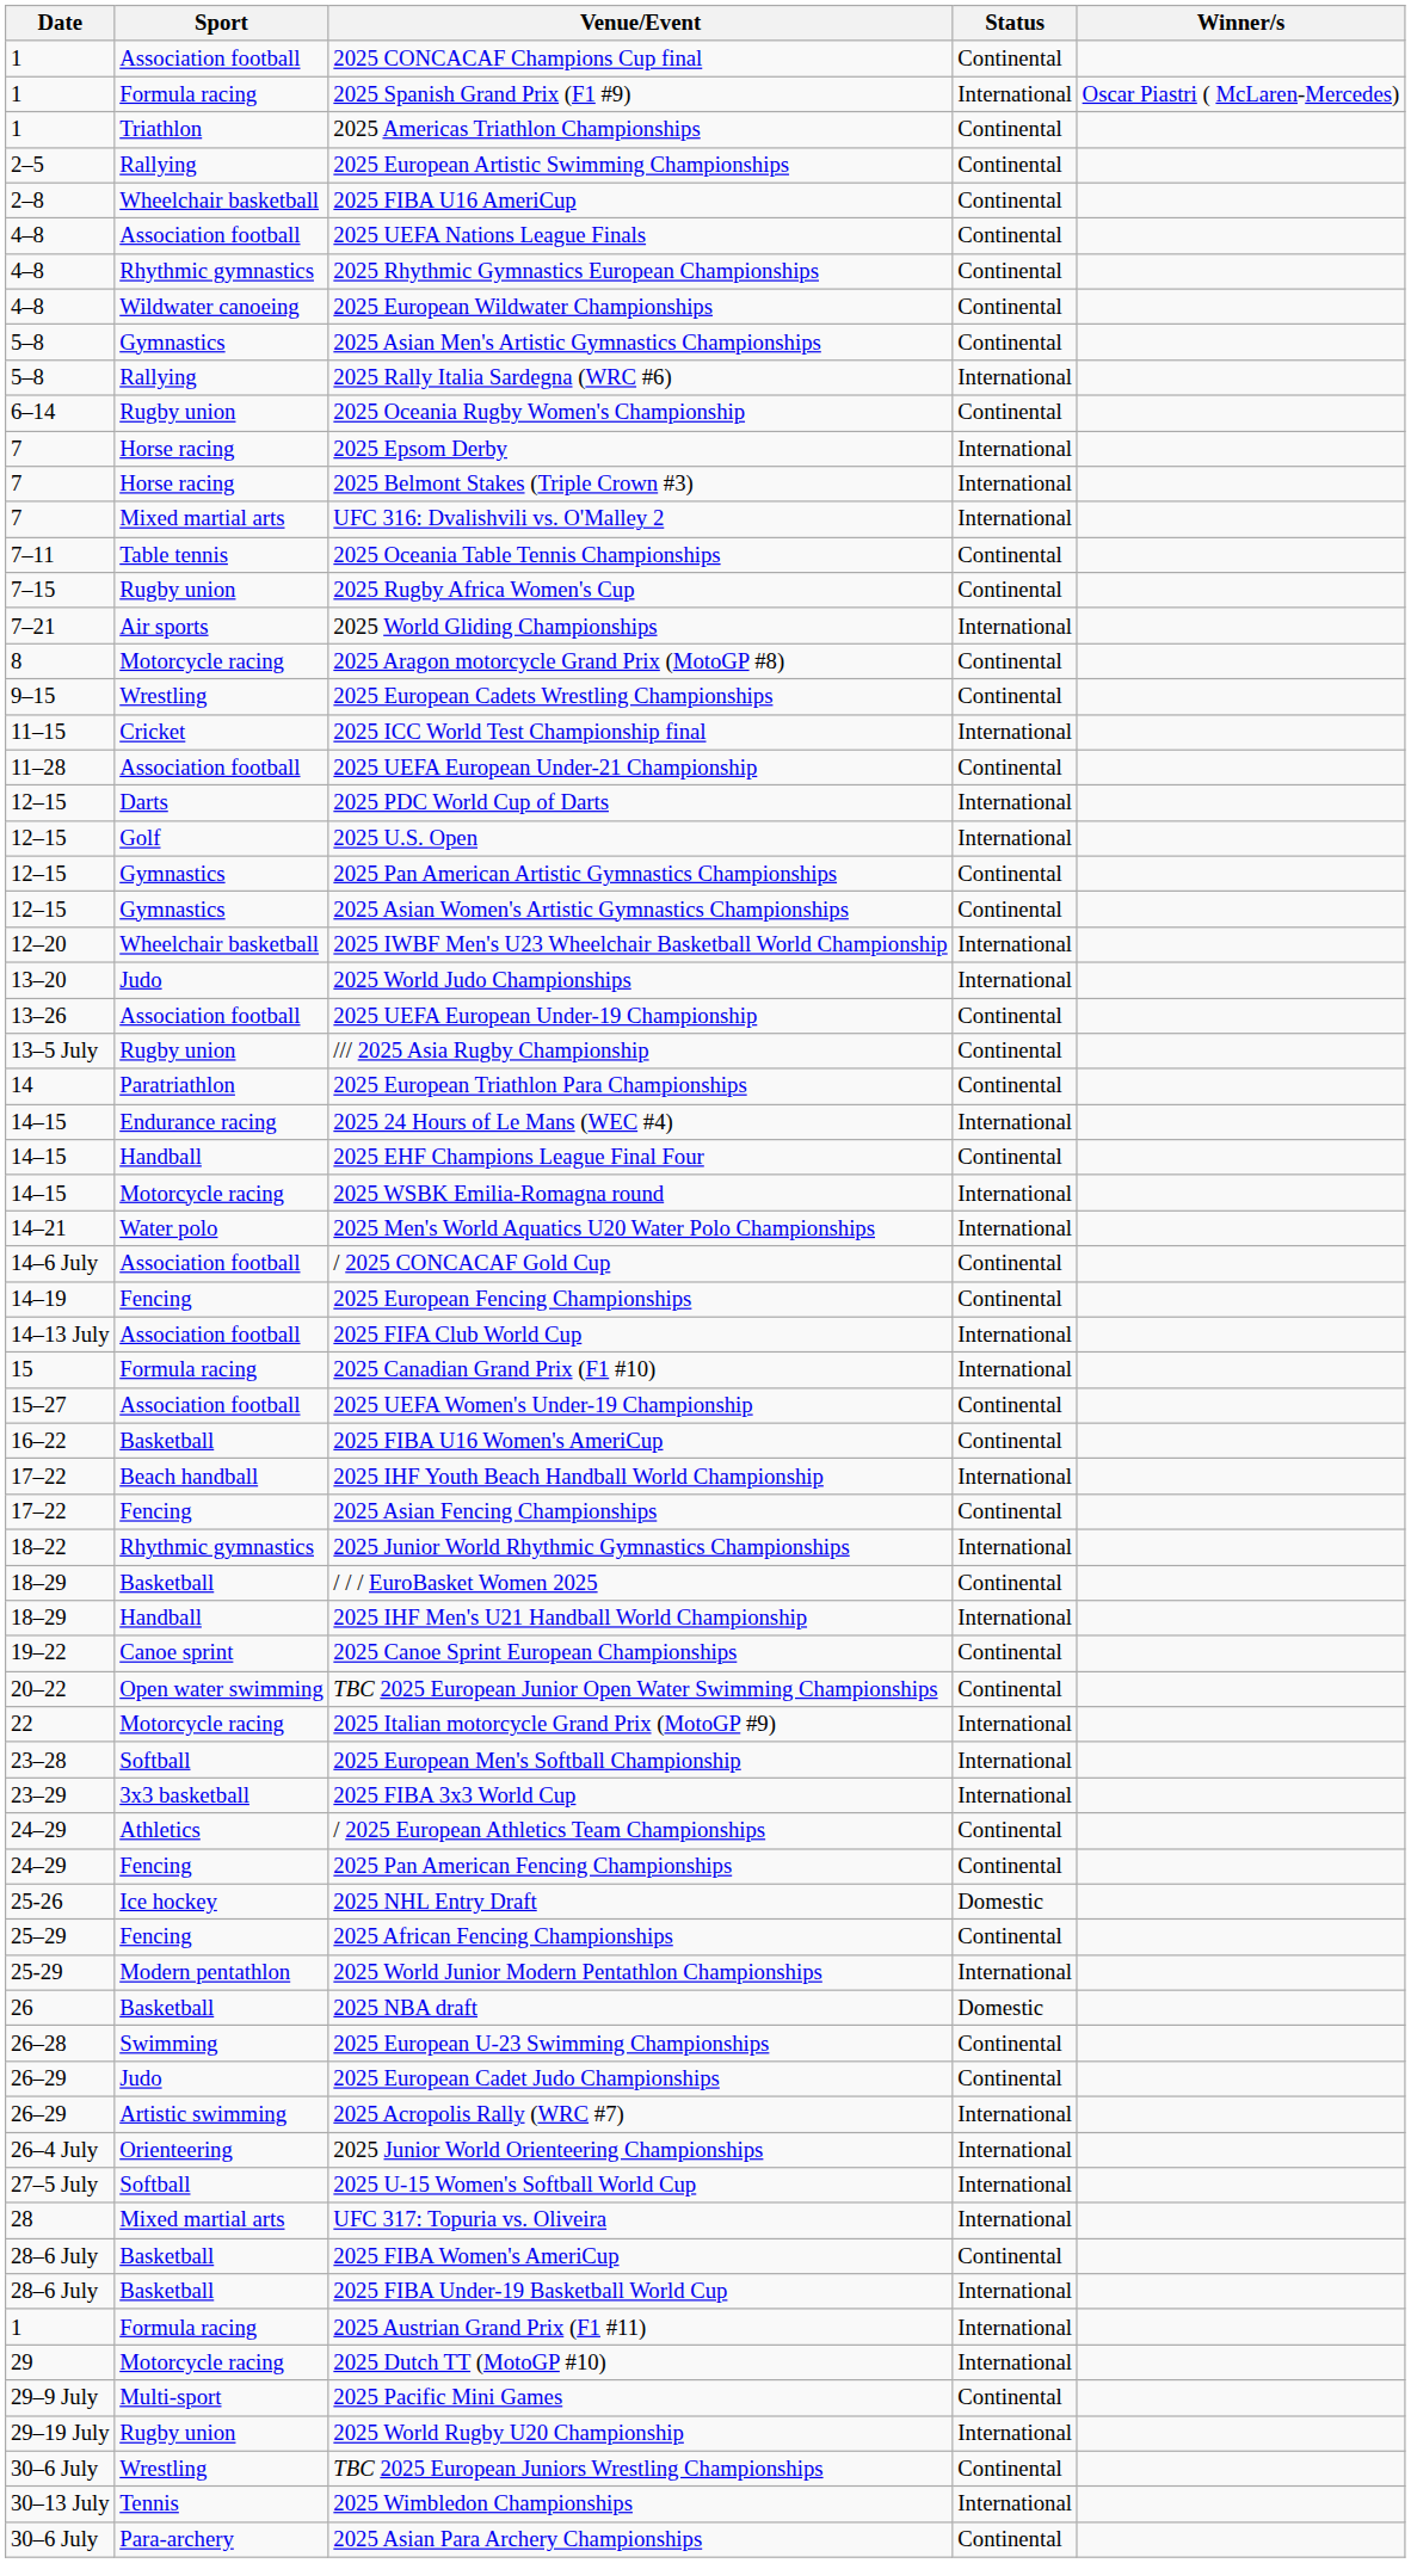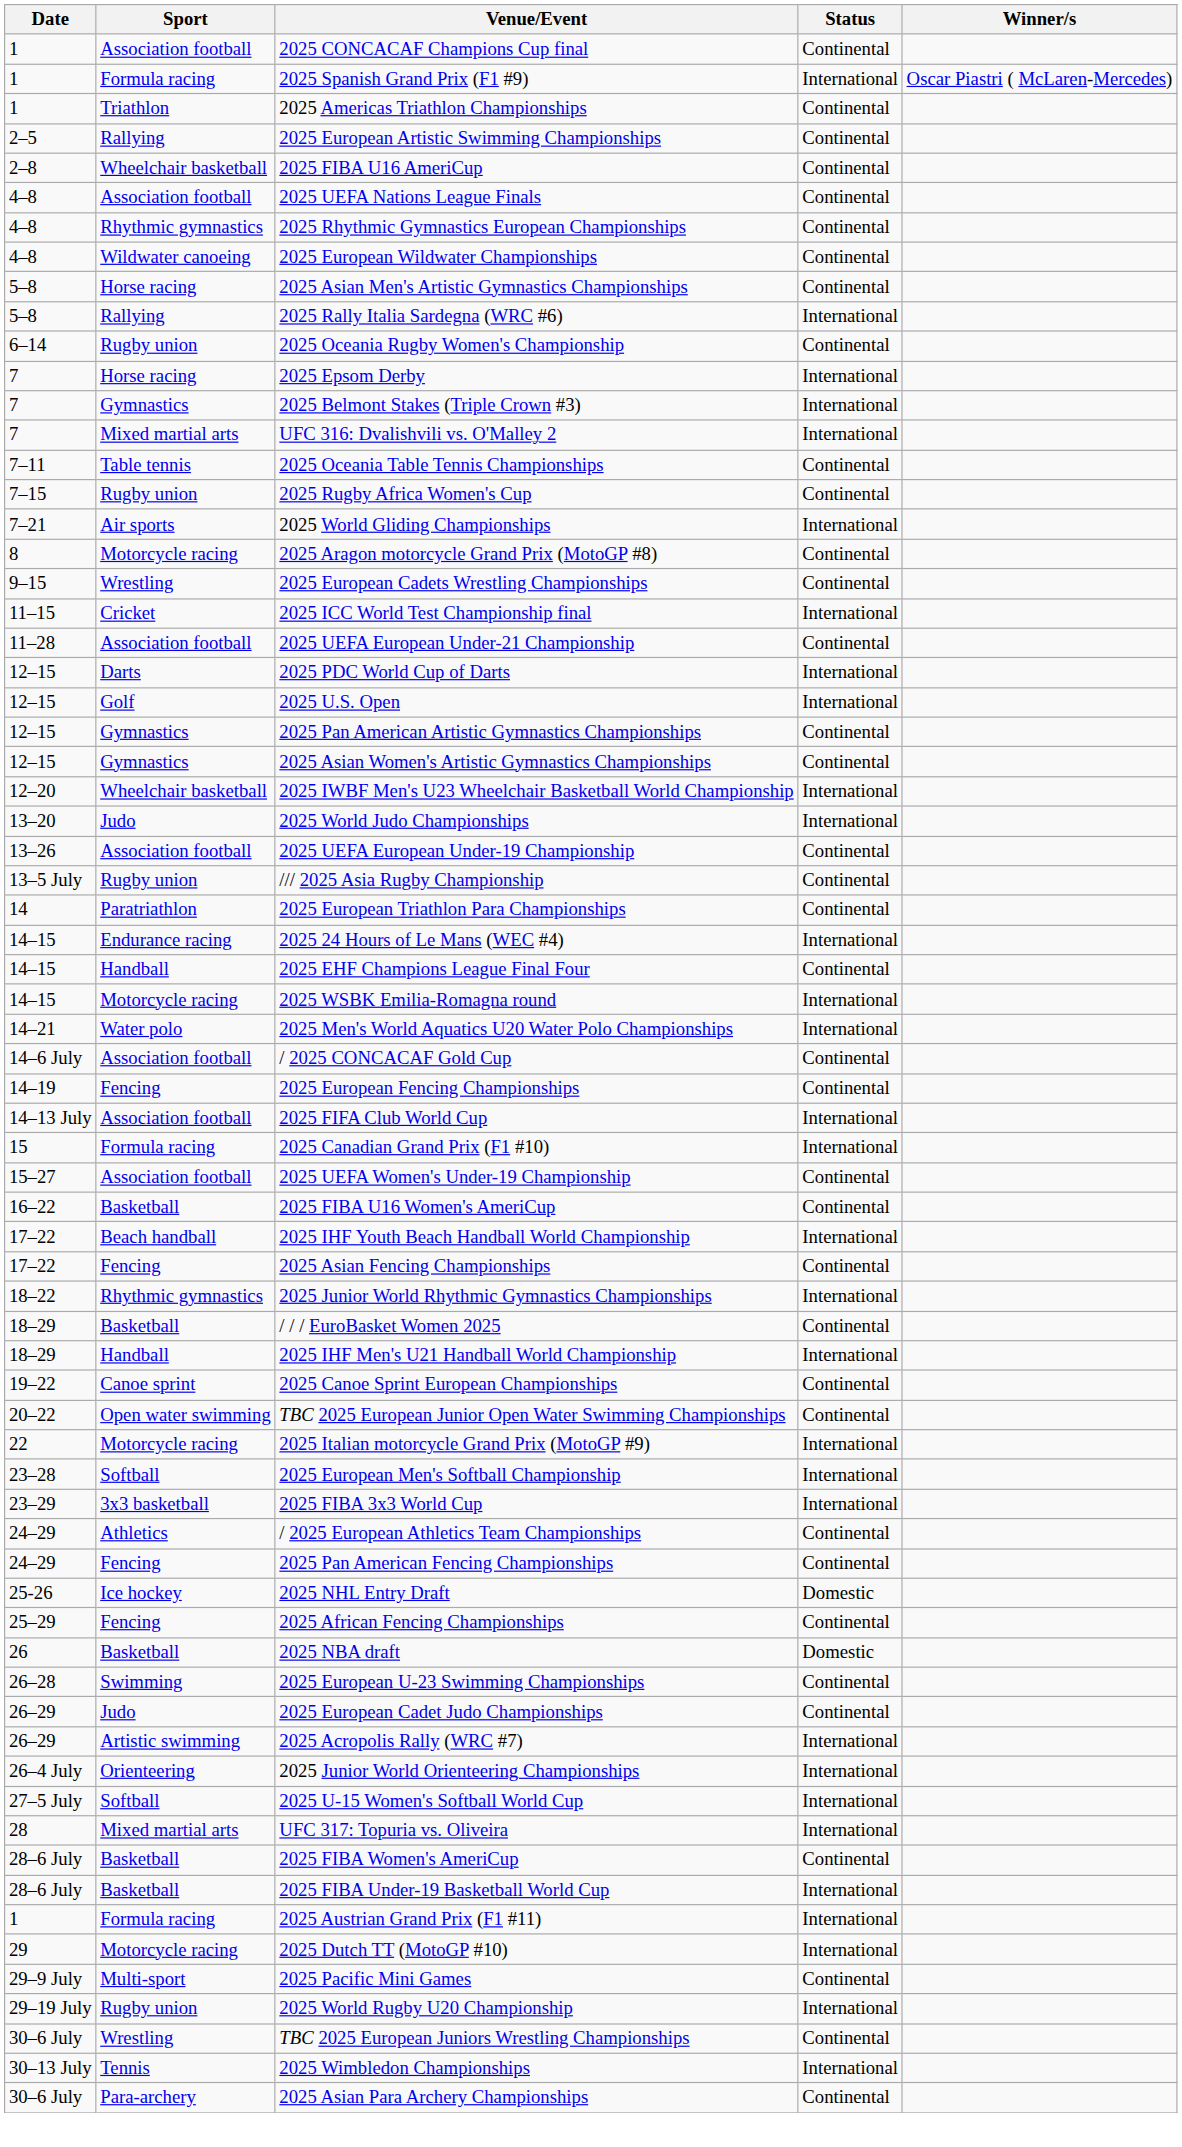2025 Asian Men's Artistic Gymnastics Championships | Sport: Gymnastics -> Horse racing
2025 Belmont Stakes (Triple Crown #3) | Sport: Horse racing -> Gymnastics
- row: 25-29 | Modern pentathlon | 2025 World Junior Modern Pentathlon Championships | International
